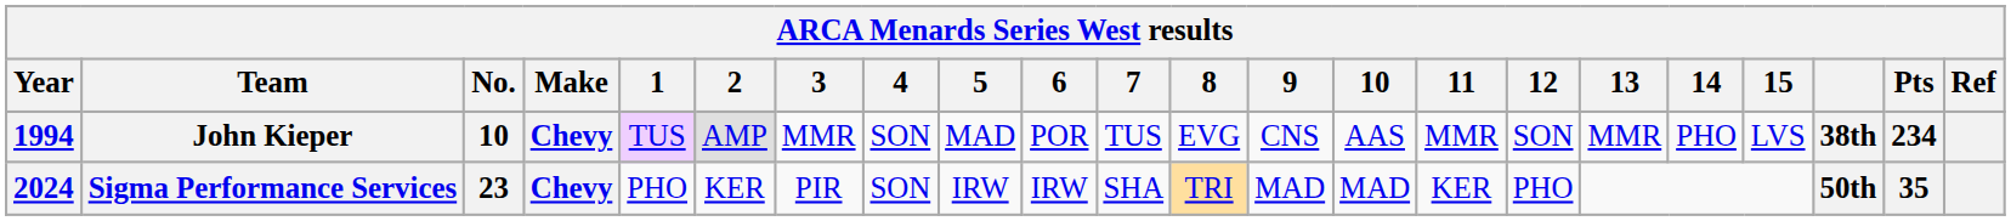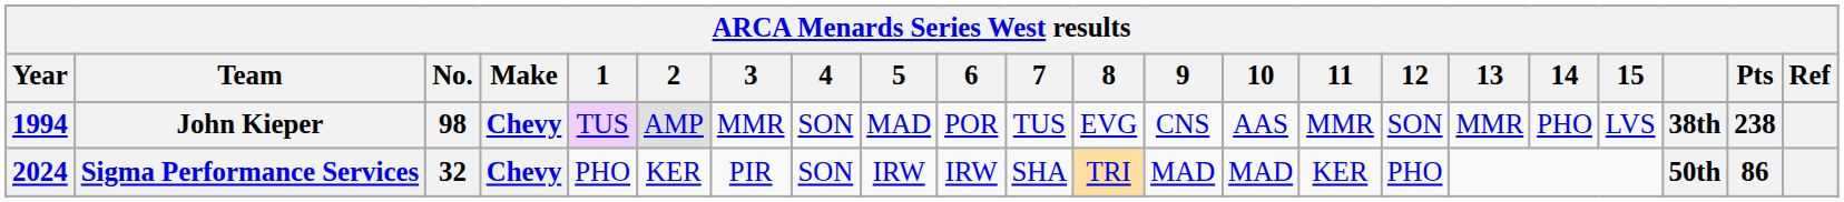John Kieper | No.: 10 -> 98
John Kieper | Pts: 234 -> 238
Sigma Performance Services | No.: 23 -> 32
Sigma Performance Services | Pts: 35 -> 86
